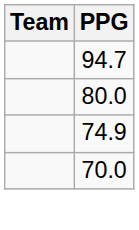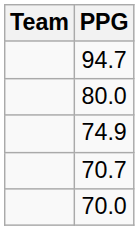+ row: 70.7
